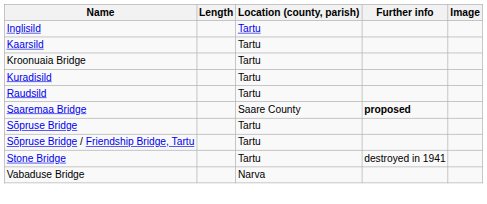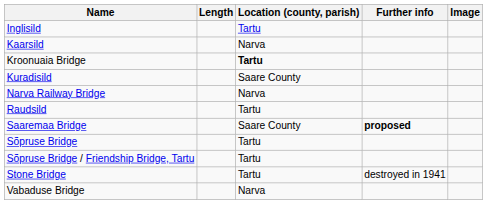Kaarsild | Location (county, parish): Tartu -> Narva
Kroonuaia Bridge | Location (county, parish): normal -> bold
Kuradisild | Location (county, parish): Tartu -> Saare County
+ row: Narva Railway Bridge | Narva
